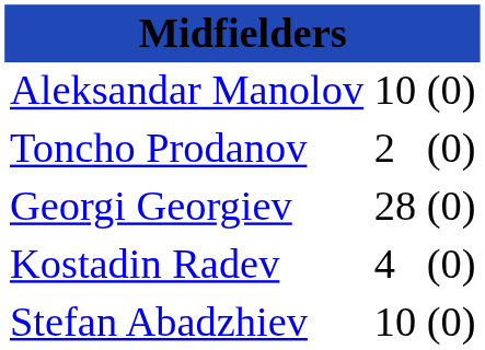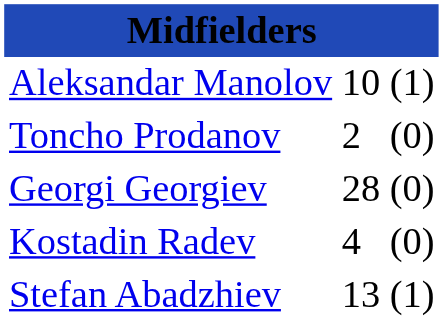Aleksandar Manolov | column 3: (0) -> (1)
Stefan Abadzhiev | column 2: 10 -> 13
Stefan Abadzhiev | column 3: (0) -> (1)
